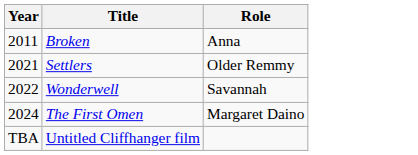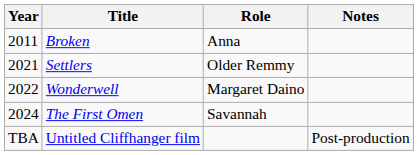+ column: Notes | Post-production
Wonderwell | Role: Savannah -> Margaret Daino
The First Omen | Role: Margaret Daino -> Savannah
